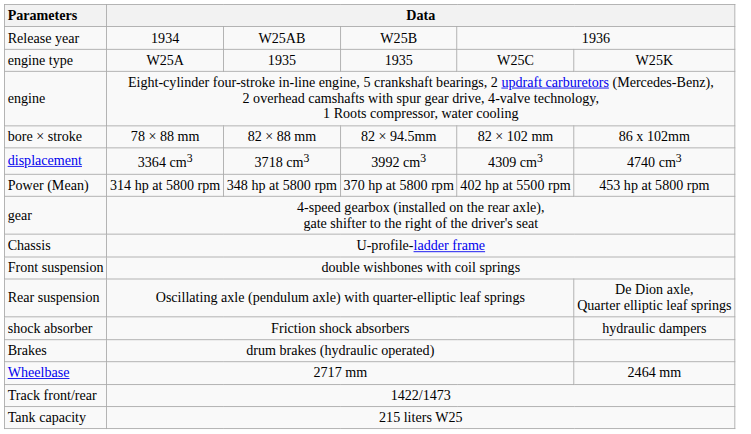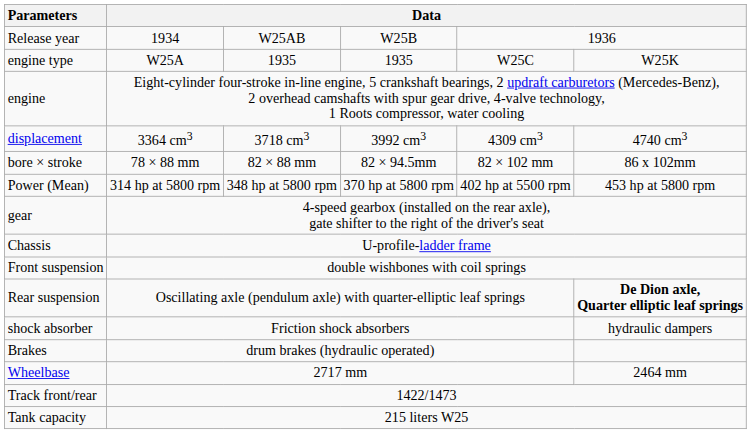rows swapped: displacement <-> bore × stroke
Rear suspension | column 6: normal -> bold
